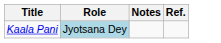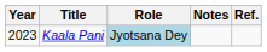+ column: Year | 2023
